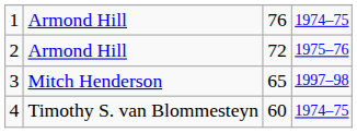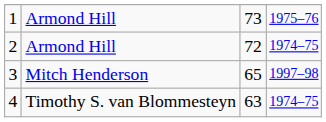1 | column 3: 76 -> 73
1 | column 4: 1974–75 -> 1975–76
2 | column 4: 1975–76 -> 1974–75
4 | column 3: 60 -> 63
